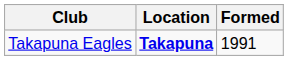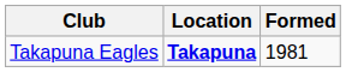Takapuna Eagles | Formed: 1991 -> 1981
